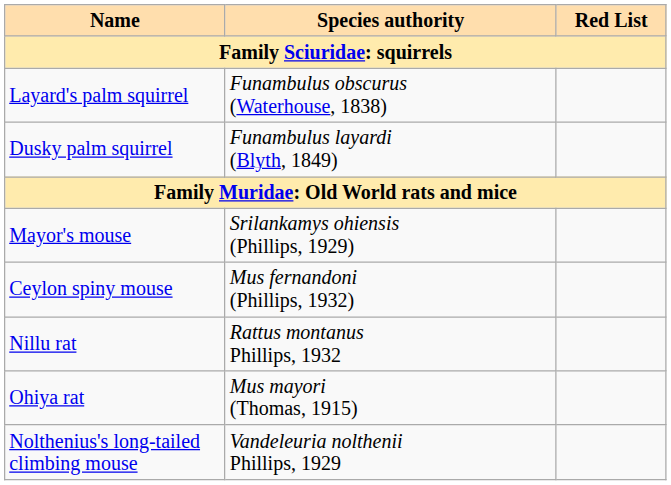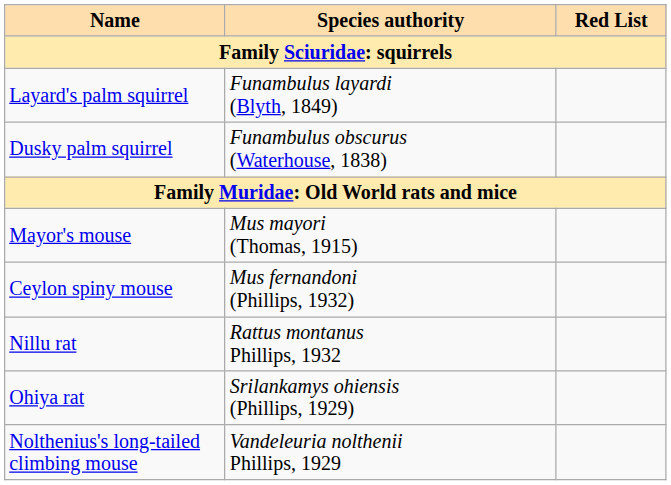Layard's palm squirrel | Species authority: Funambulus obscurus (Waterhouse, 1838) -> Funambulus layardi (Blyth, 1849)
Dusky palm squirrel | Species authority: Funambulus layardi (Blyth, 1849) -> Funambulus obscurus (Waterhouse, 1838)
Mayor's mouse | Species authority: Srilankamys ohiensis (Phillips, 1929) -> Mus mayori (Thomas, 1915)
Ohiya rat | Species authority: Mus mayori (Thomas, 1915) -> Srilankamys ohiensis (Phillips, 1929)
